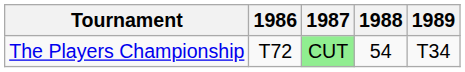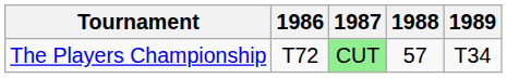The Players Championship | 1988: 54 -> 57
